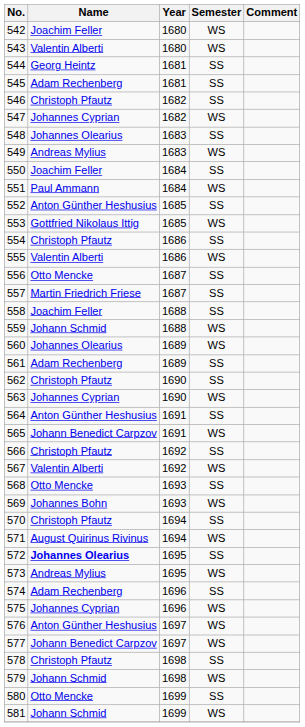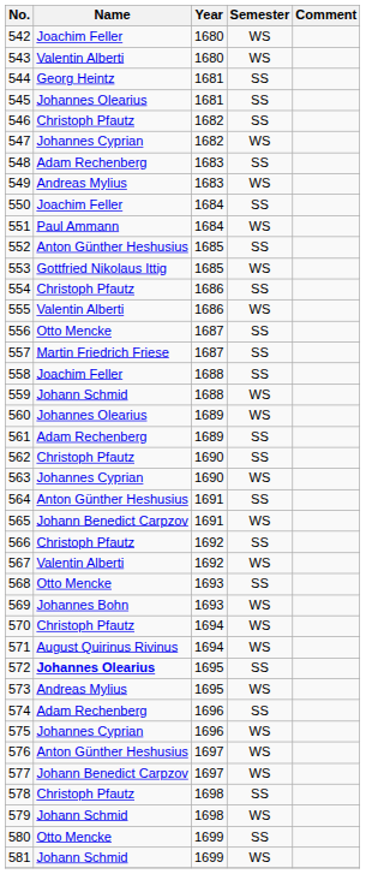545 | Name: Adam Rechenberg -> Johannes Olearius
548 | Name: Johannes Olearius -> Adam Rechenberg
570 | Semester: SS -> WS
